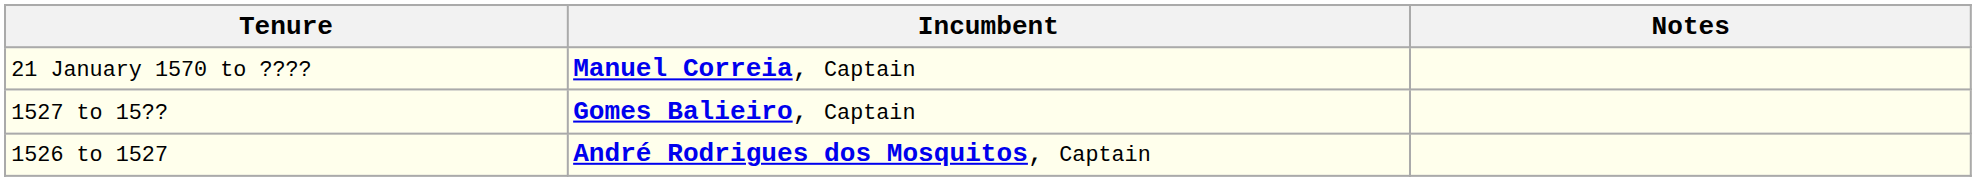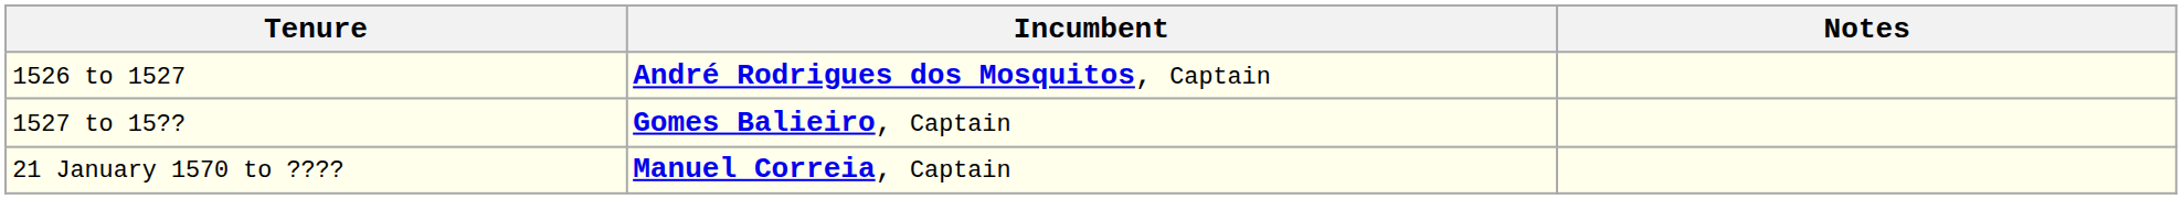rows swapped: 1526 to 1527 <-> 21 January 1570 to ????
